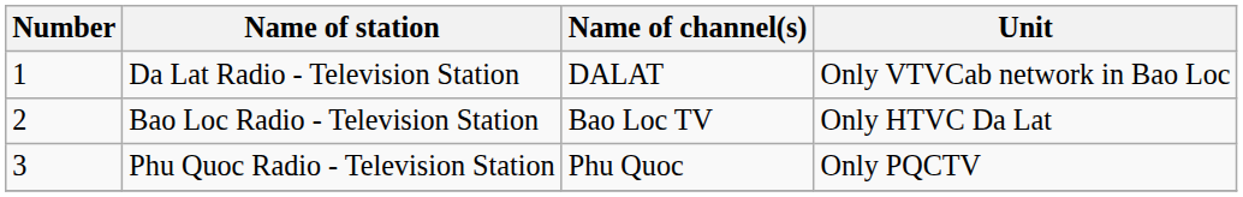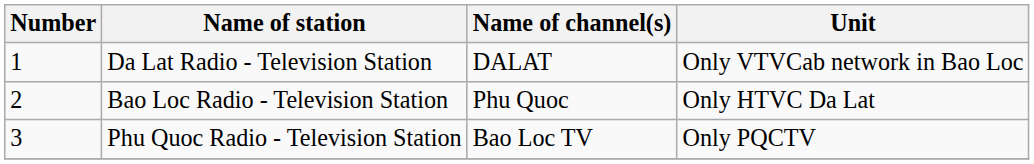Bao Loc Radio - Television Station | Name of channel(s): Bao Loc TV -> Phu Quoc
Phu Quoc Radio - Television Station | Name of channel(s): Phu Quoc -> Bao Loc TV
